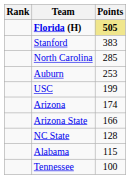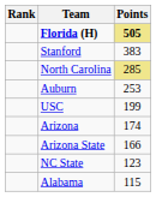North Carolina | Points: no background -> khaki background
NC State | Points: 128 -> 123
- row: Tennessee | 100
